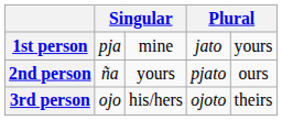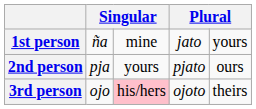1st person | column 2: pja -> ña
2nd person | column 2: ña -> pja
3rd person | column 3: no background -> pink background
